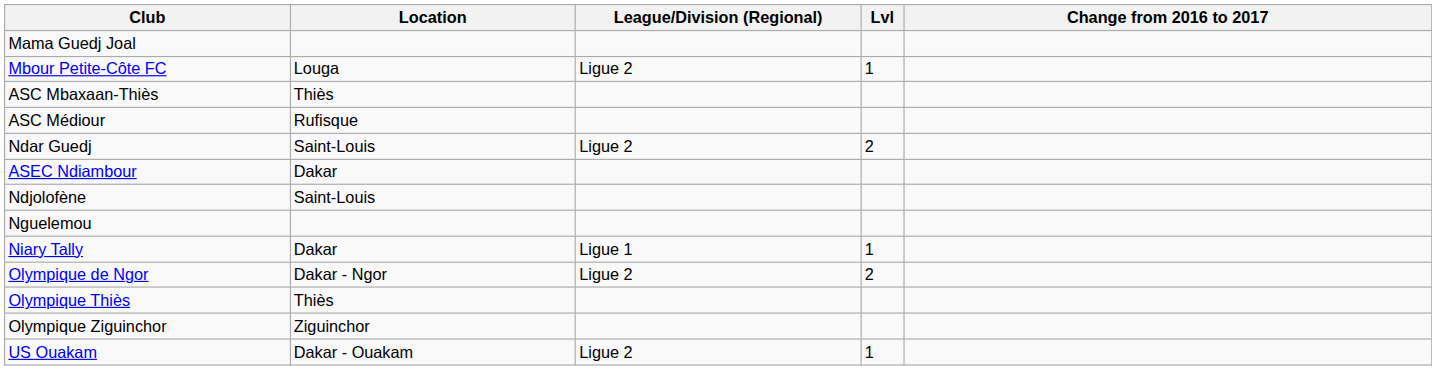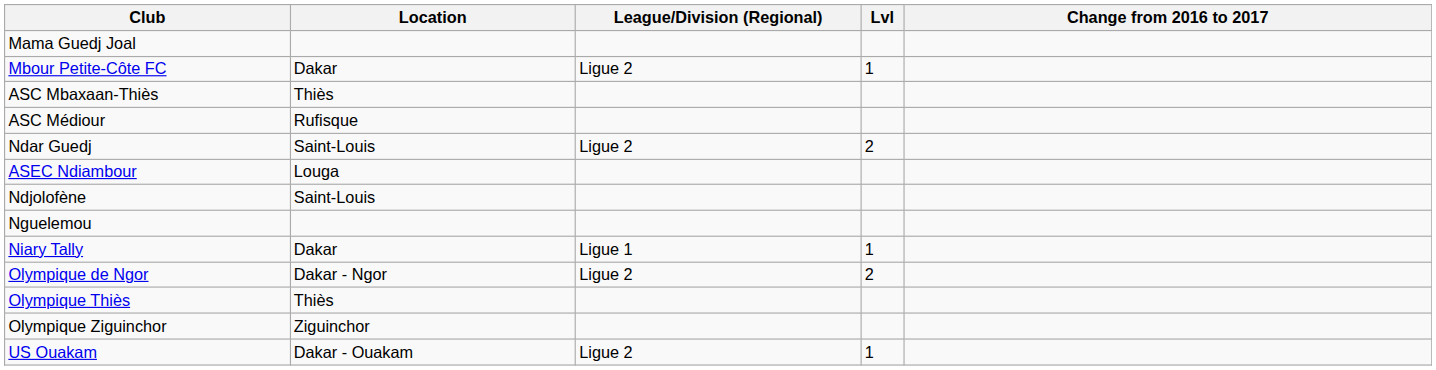Mbour Petite-Côte FC | Location: Louga -> Dakar
ASEC Ndiambour | Location: Dakar -> Louga
